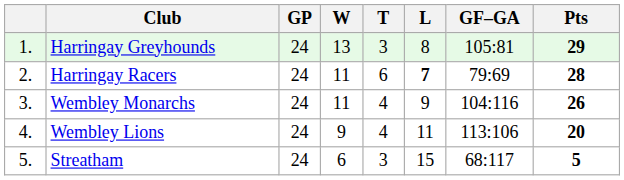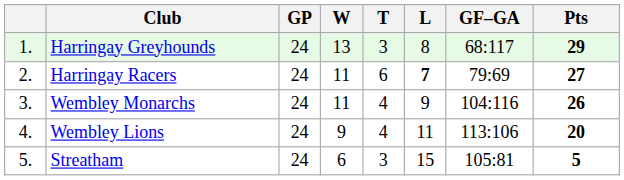Harringay Greyhounds | GF–GA: 105:81 -> 68:117
Harringay Racers | Pts: 28 -> 27
Streatham | GF–GA: 68:117 -> 105:81
